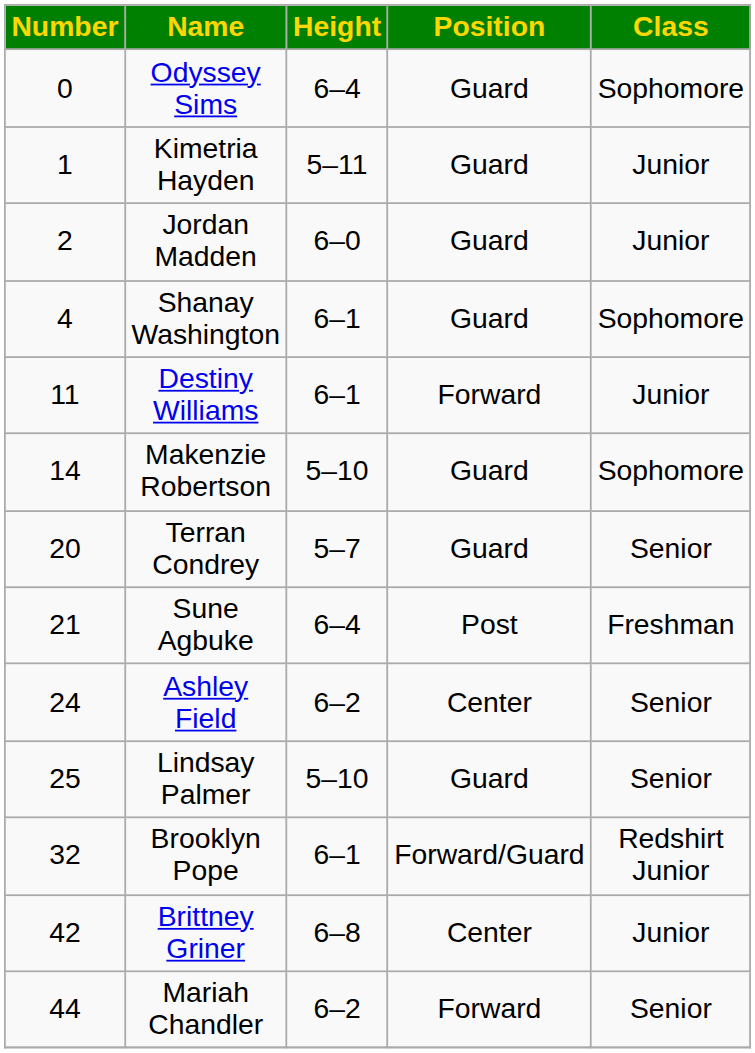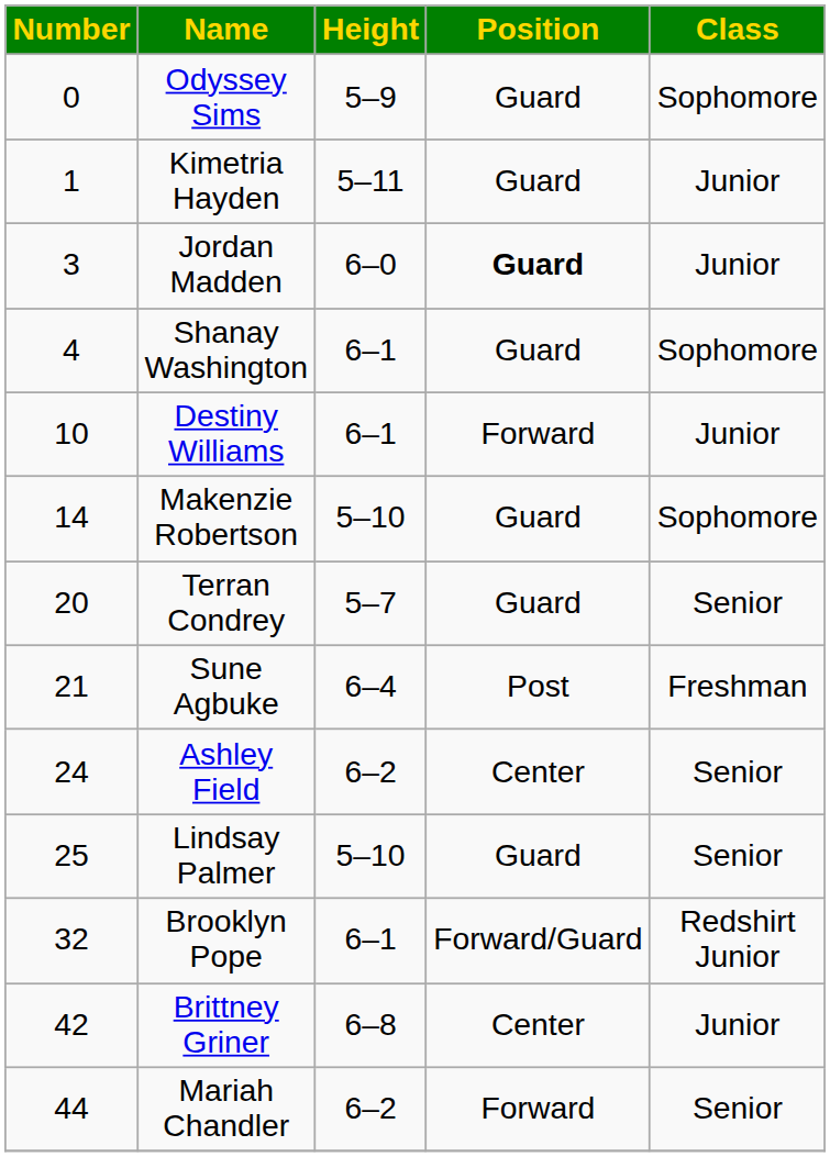Odyssey Sims | Height: 6–4 -> 5–9
Jordan Madden | Number: 2 -> 3
Jordan Madden | Position: normal -> bold
Destiny Williams | Number: 11 -> 10
